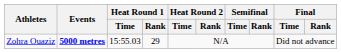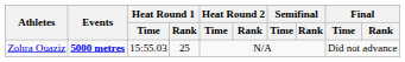Zohra Ouaziz | Heat Round 1 / Rank: 29 -> 25
